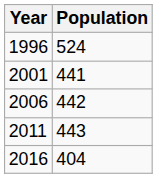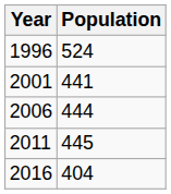2006 | Population: 442 -> 444
2011 | Population: 443 -> 445
